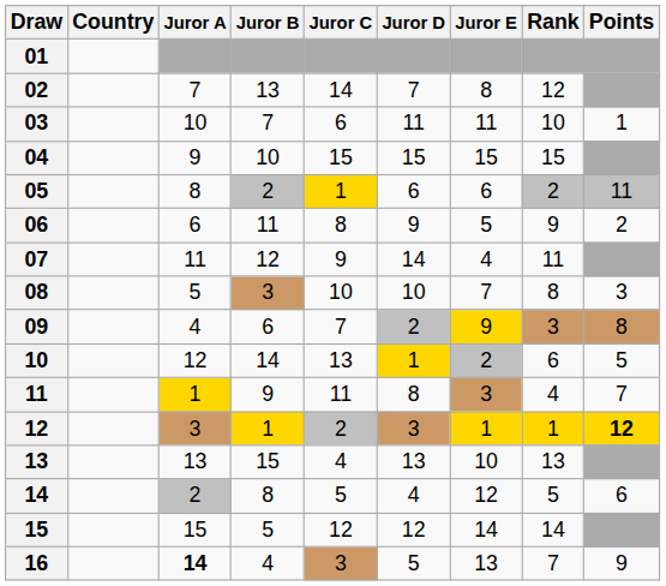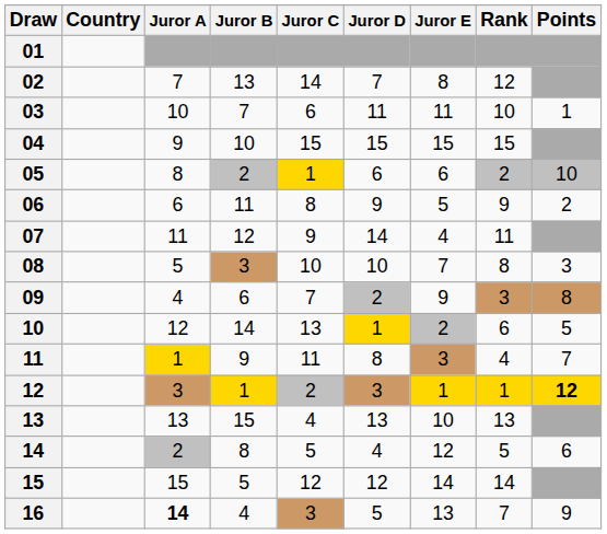05 | Points: 11 -> 10
09 | Juror E: gold background -> no background
